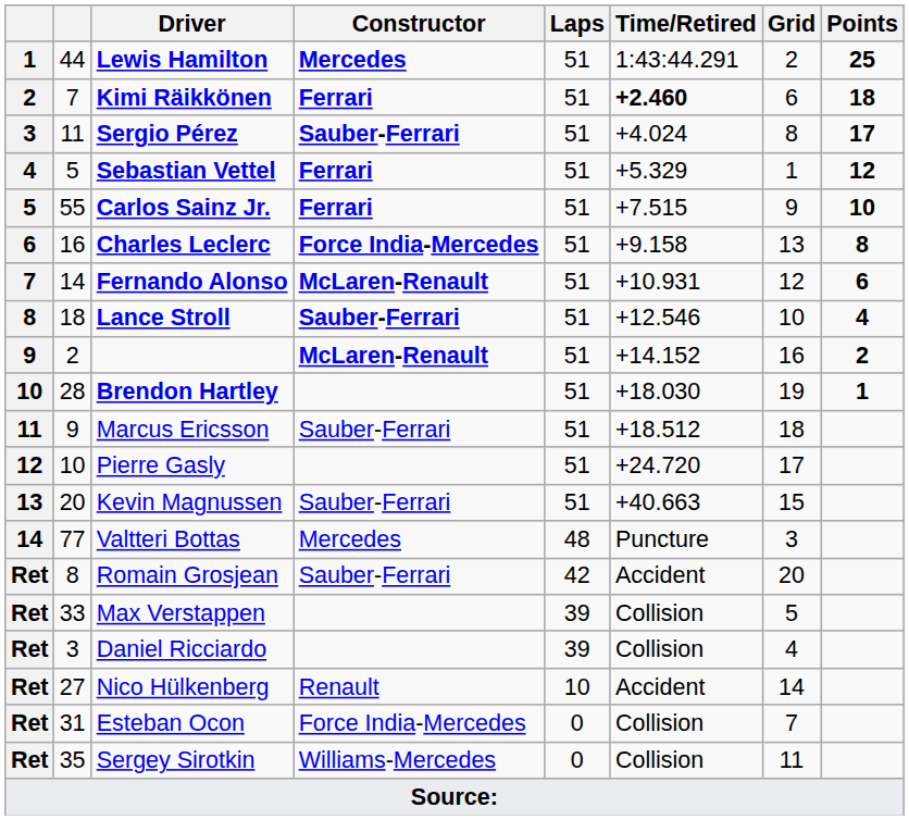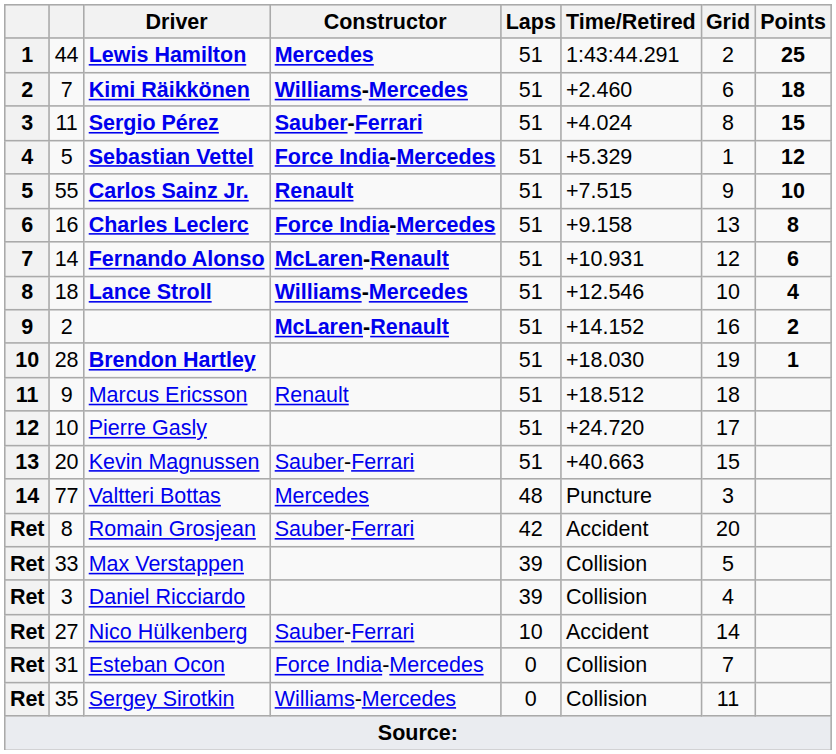Kimi Räikkönen | Constructor: Ferrari -> Williams-Mercedes
Kimi Räikkönen | Time/Retired: bold -> normal
Sergio Pérez | Points: 17 -> 15
Sebastian Vettel | Constructor: Ferrari -> Force India-Mercedes
Carlos Sainz Jr. | Constructor: Ferrari -> Renault
Lance Stroll | Constructor: Sauber-Ferrari -> Williams-Mercedes
Marcus Ericsson | Constructor: Sauber-Ferrari -> Renault
Nico Hülkenberg | Constructor: Renault -> Sauber-Ferrari
